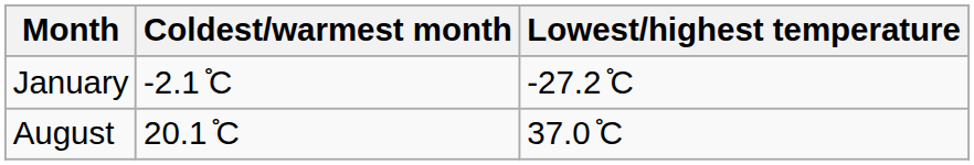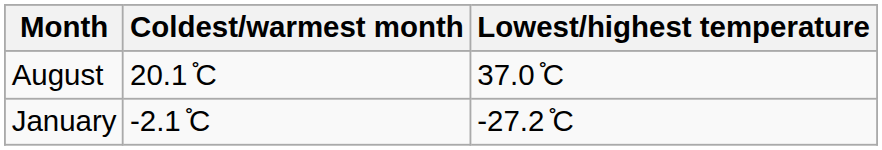rows swapped: January <-> August
